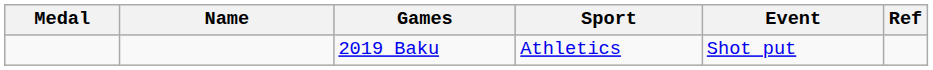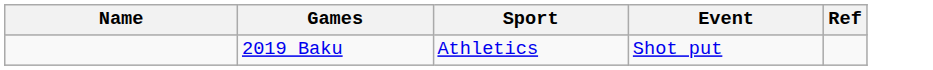- column: Medal
